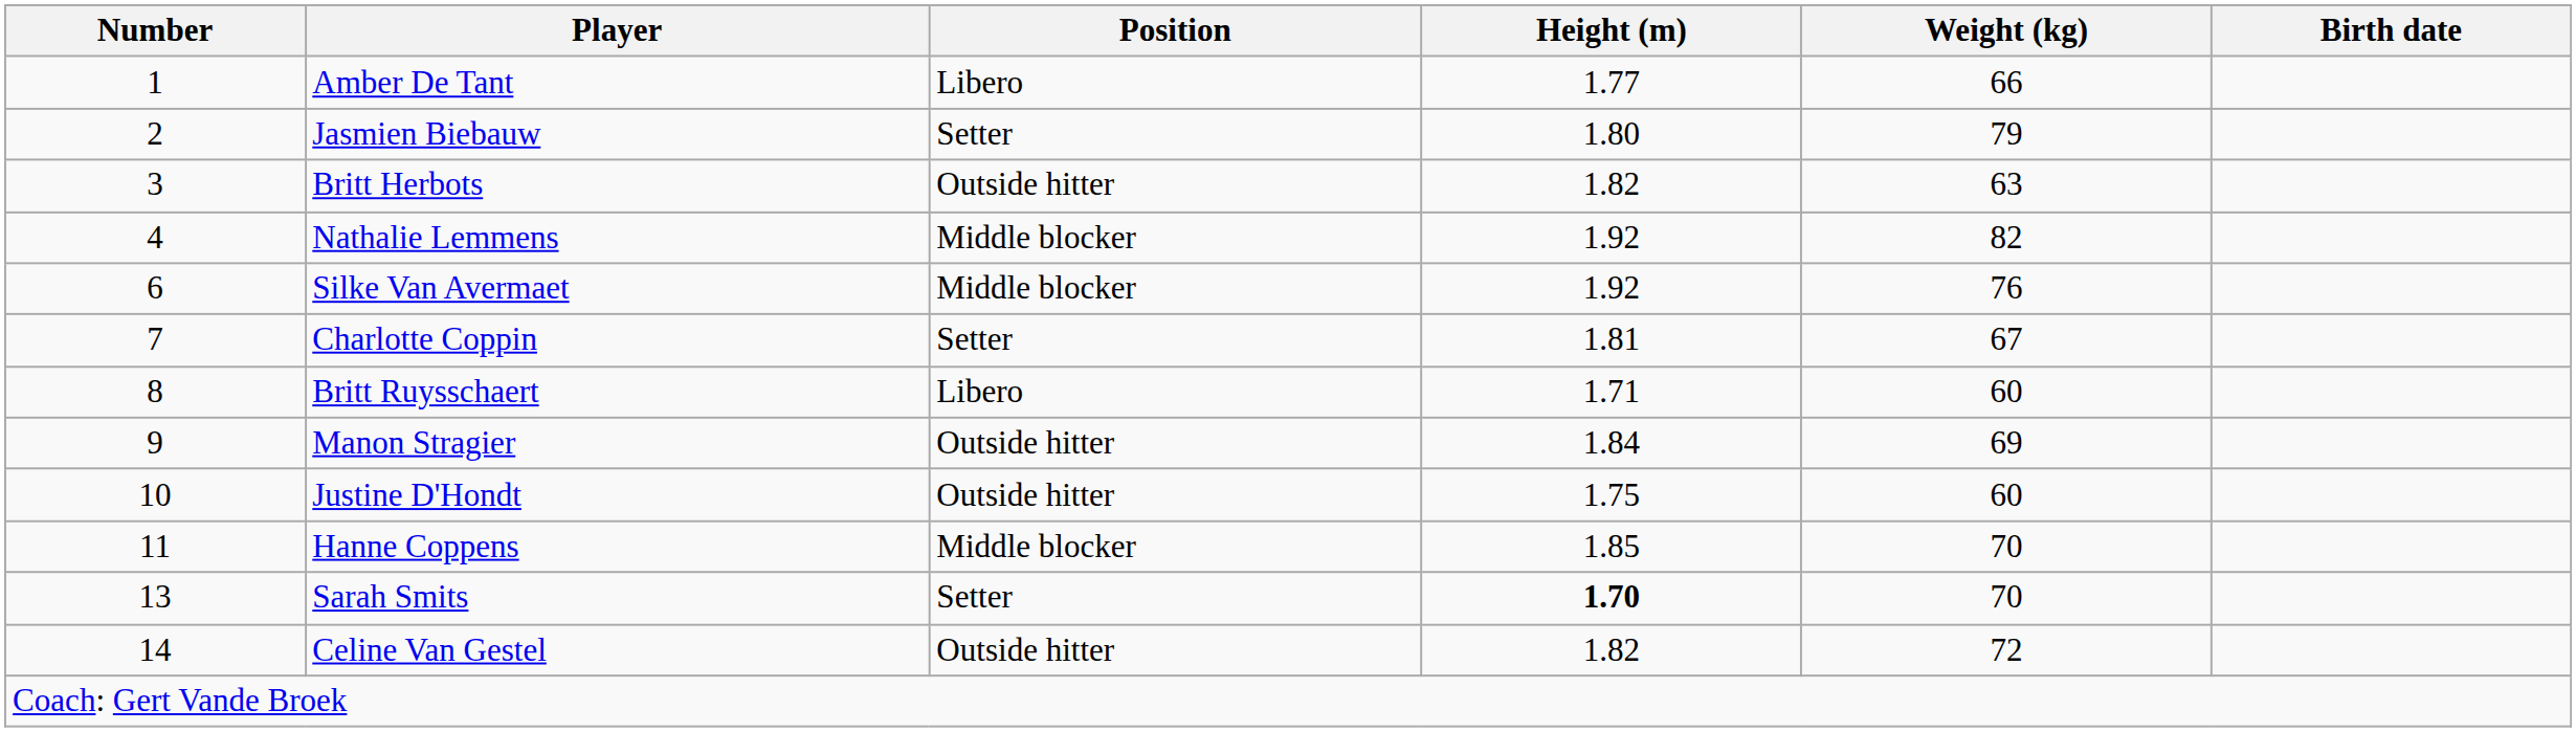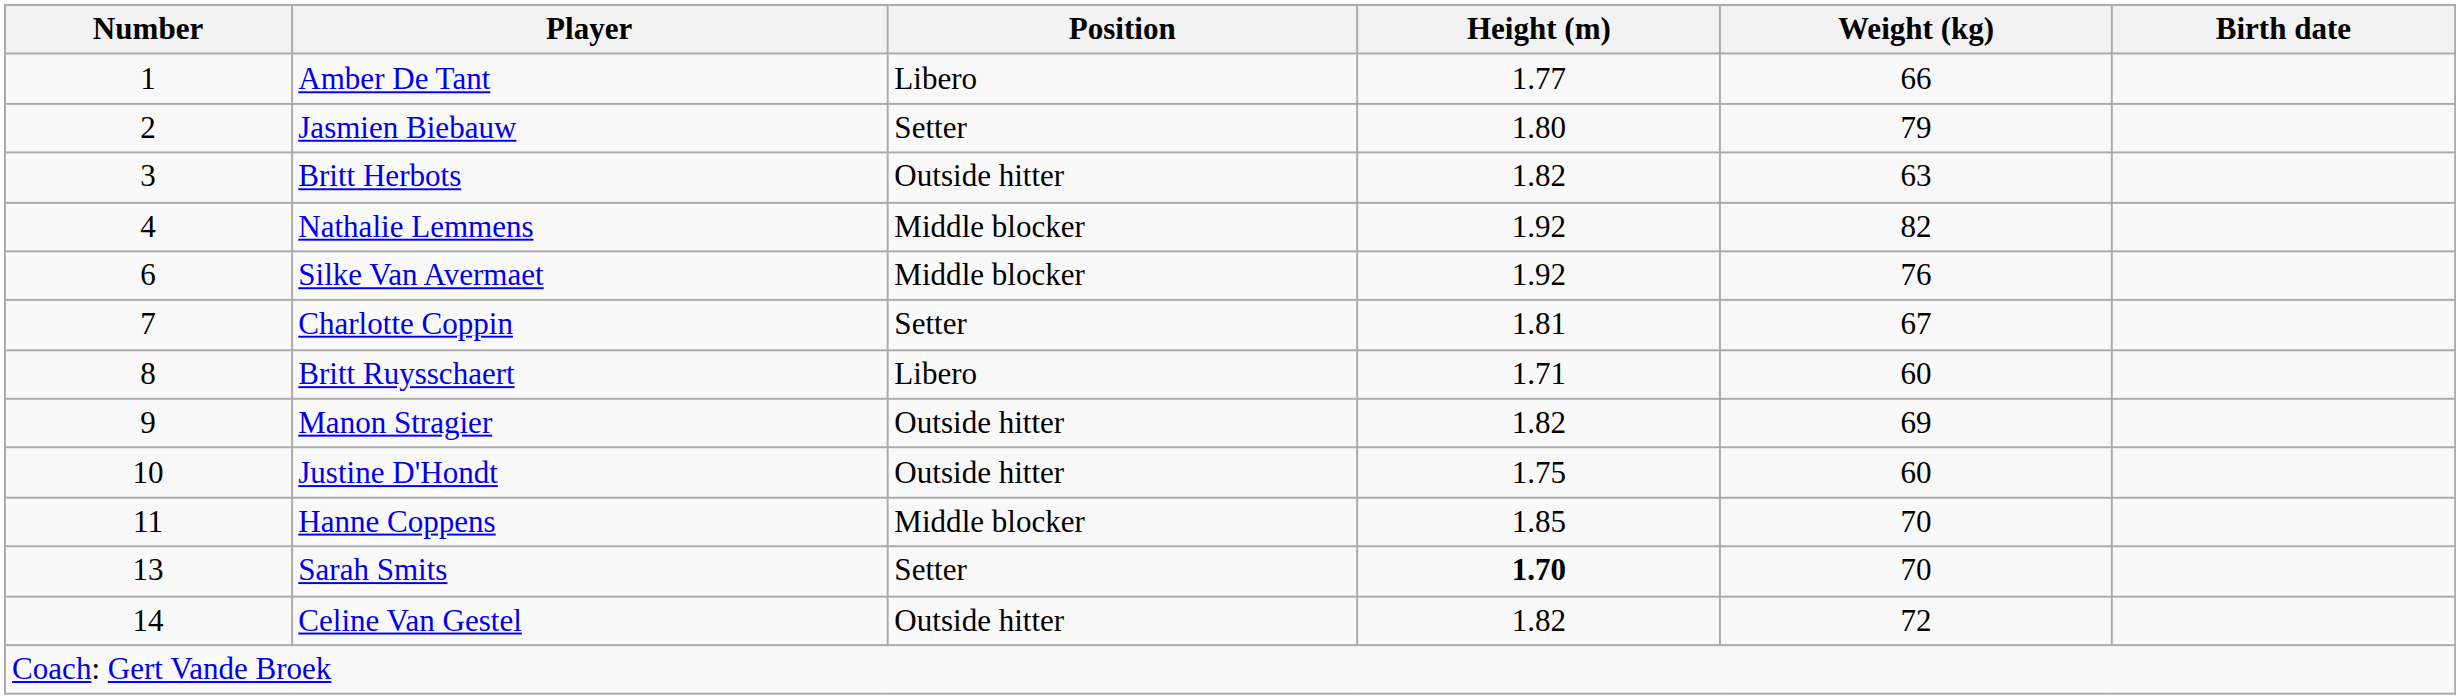Manon Stragier | Height (m): 1.84 -> 1.82
